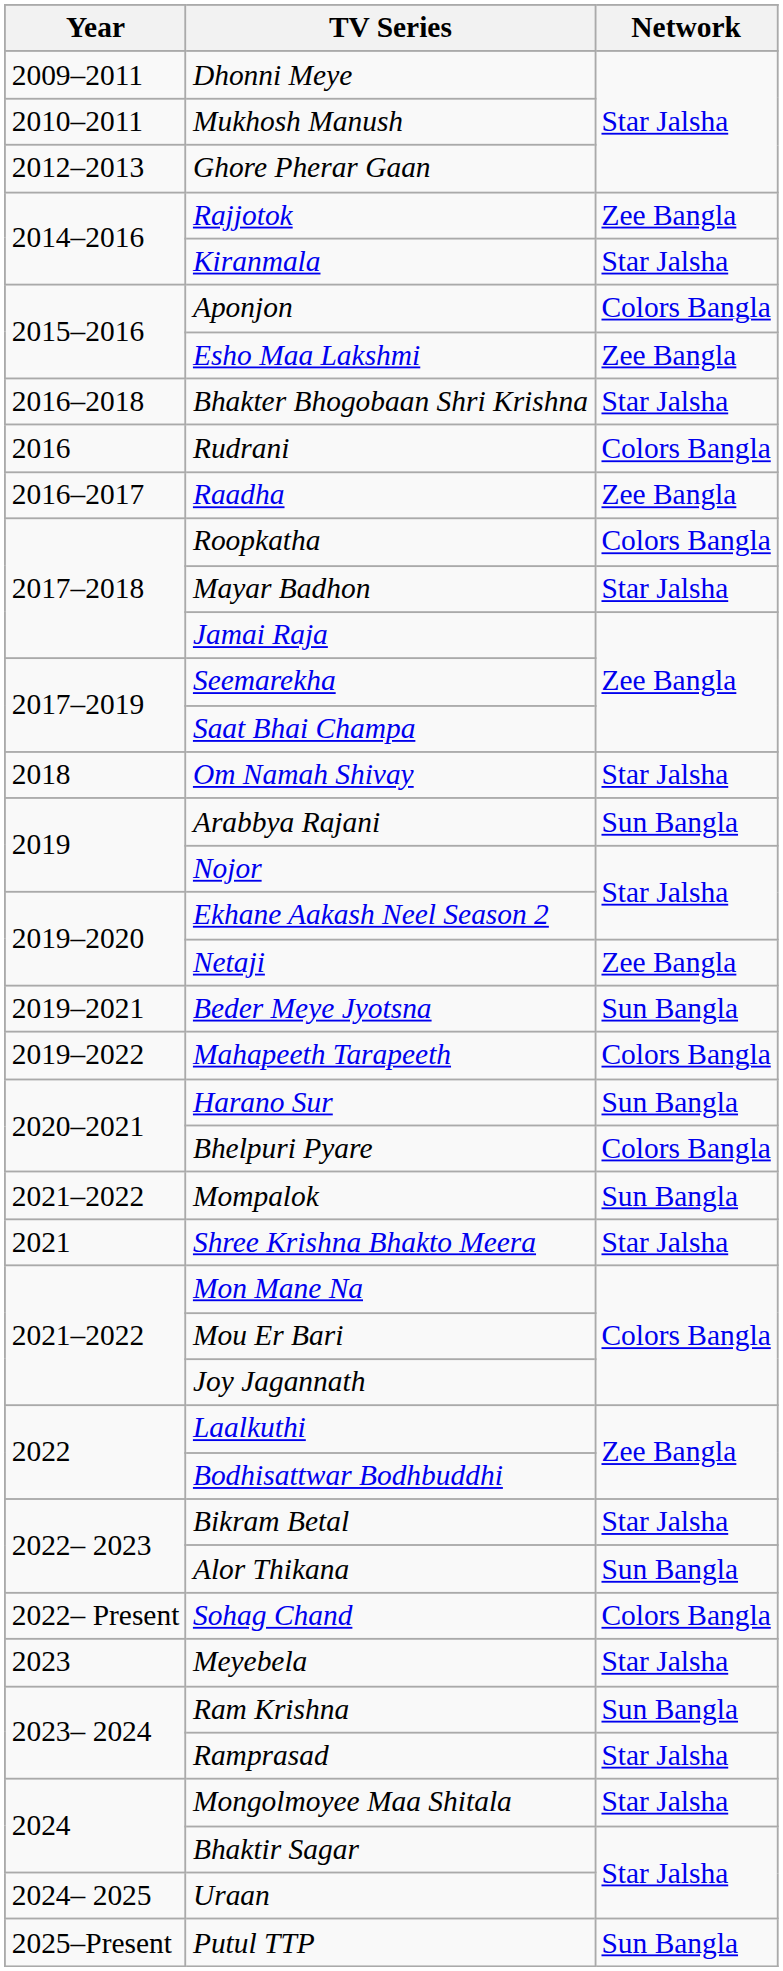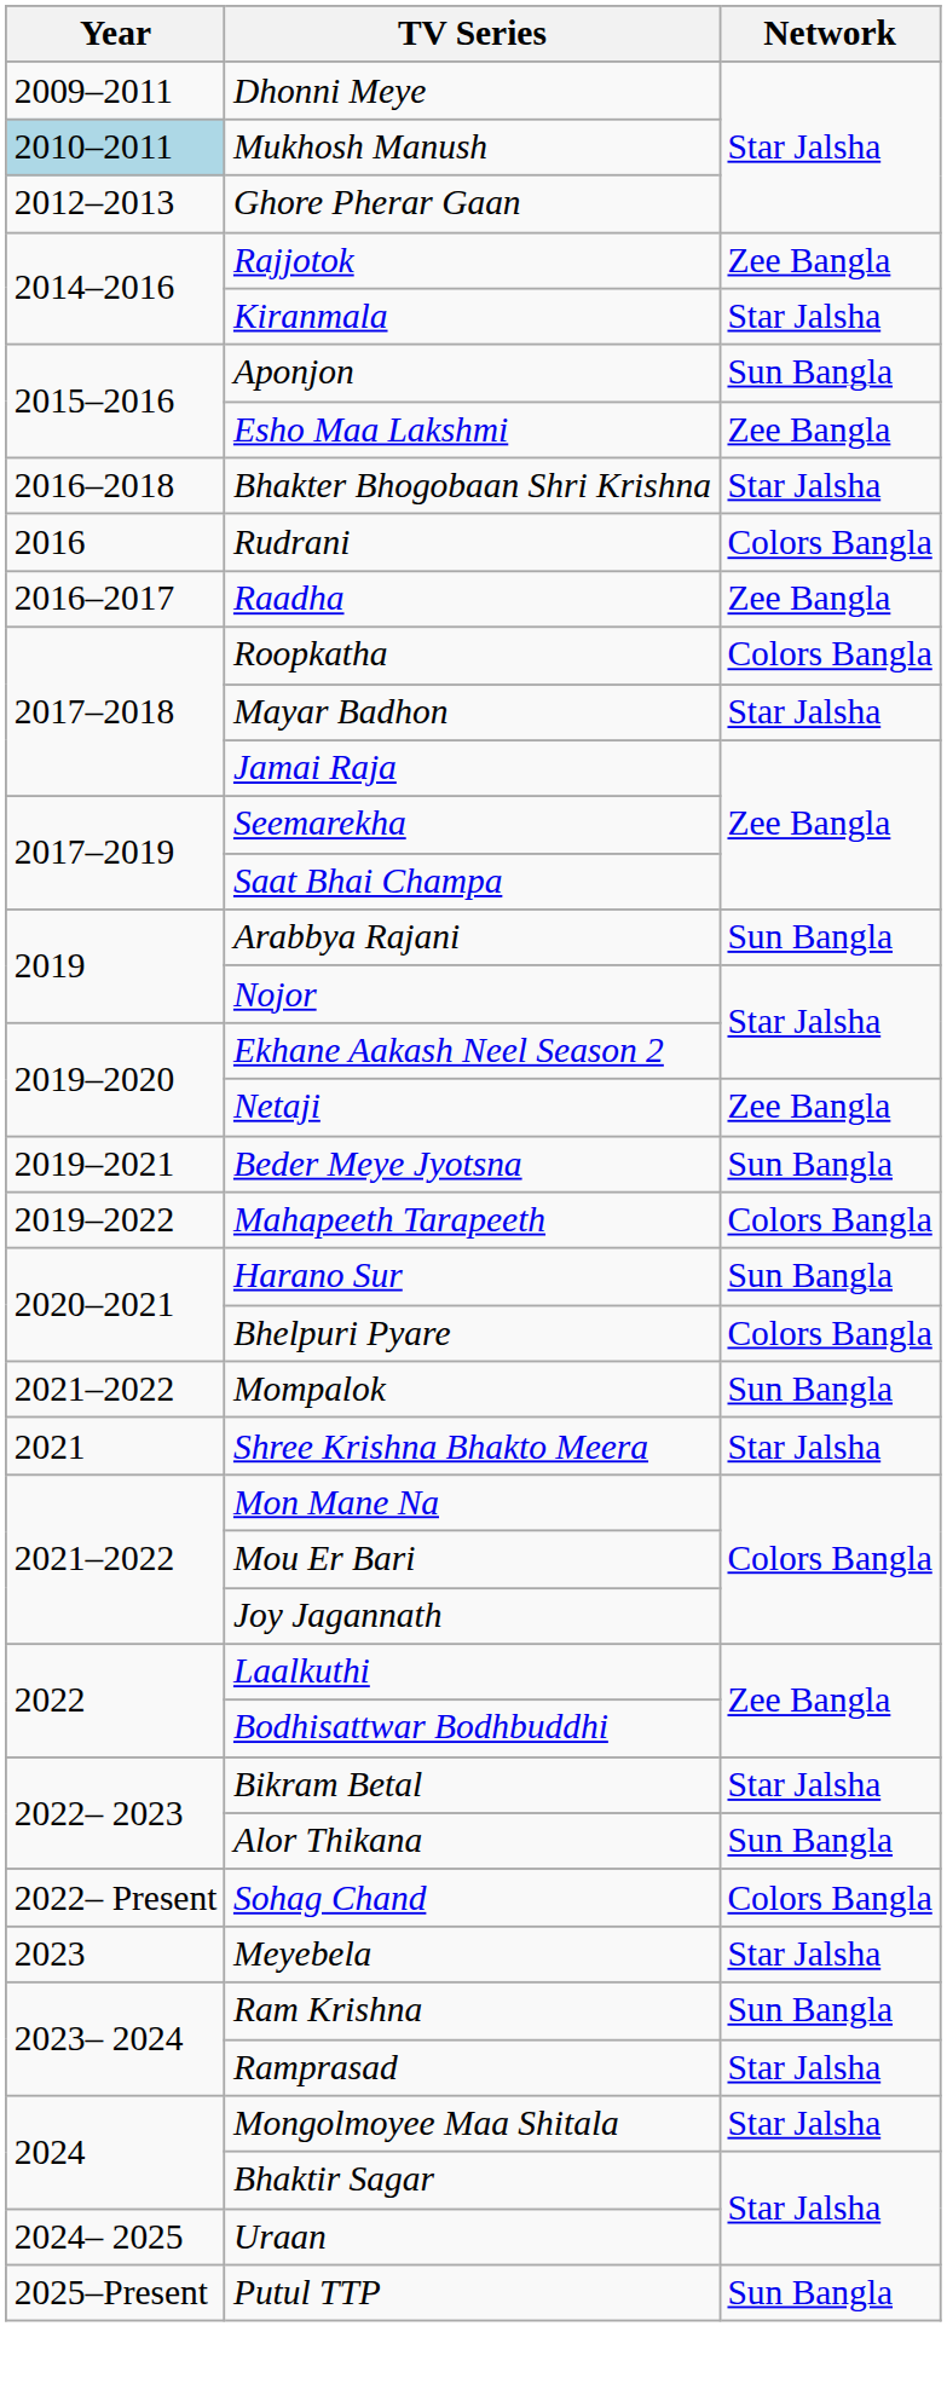Mukhosh Manush | Year: no background -> lightblue background
Aponjon | Network: Colors Bangla -> Sun Bangla
- row: 2018 | Om Namah Shivay | Star Jalsha
